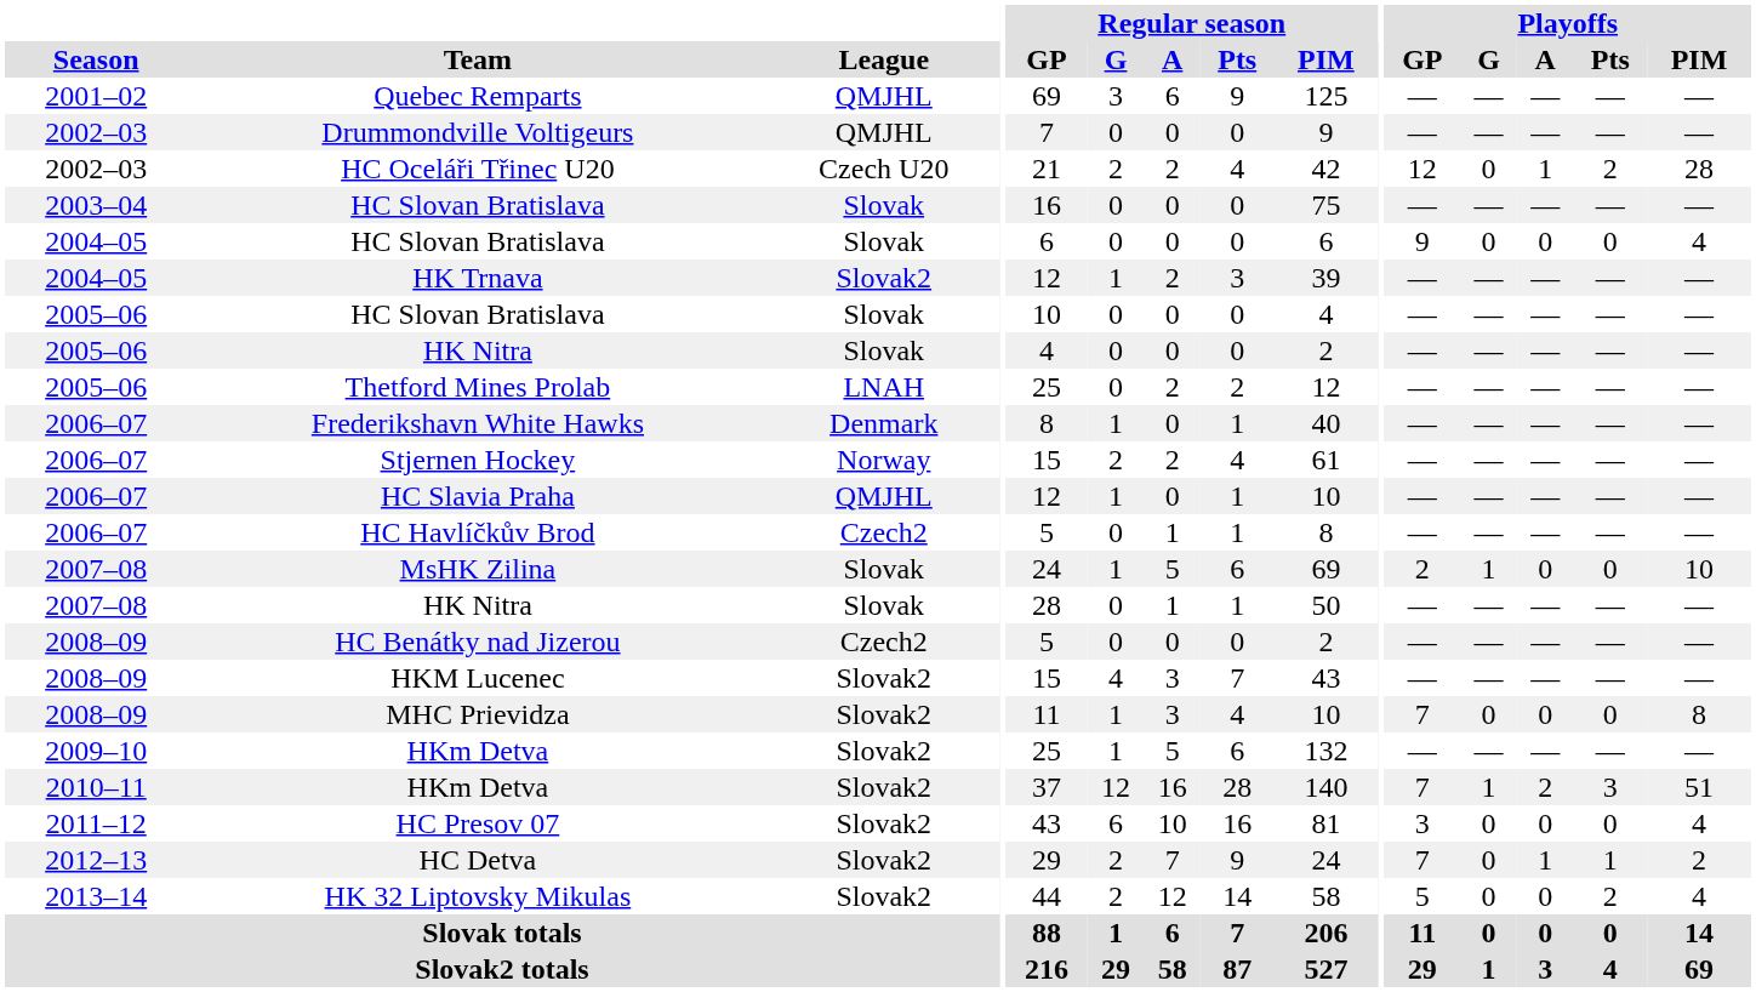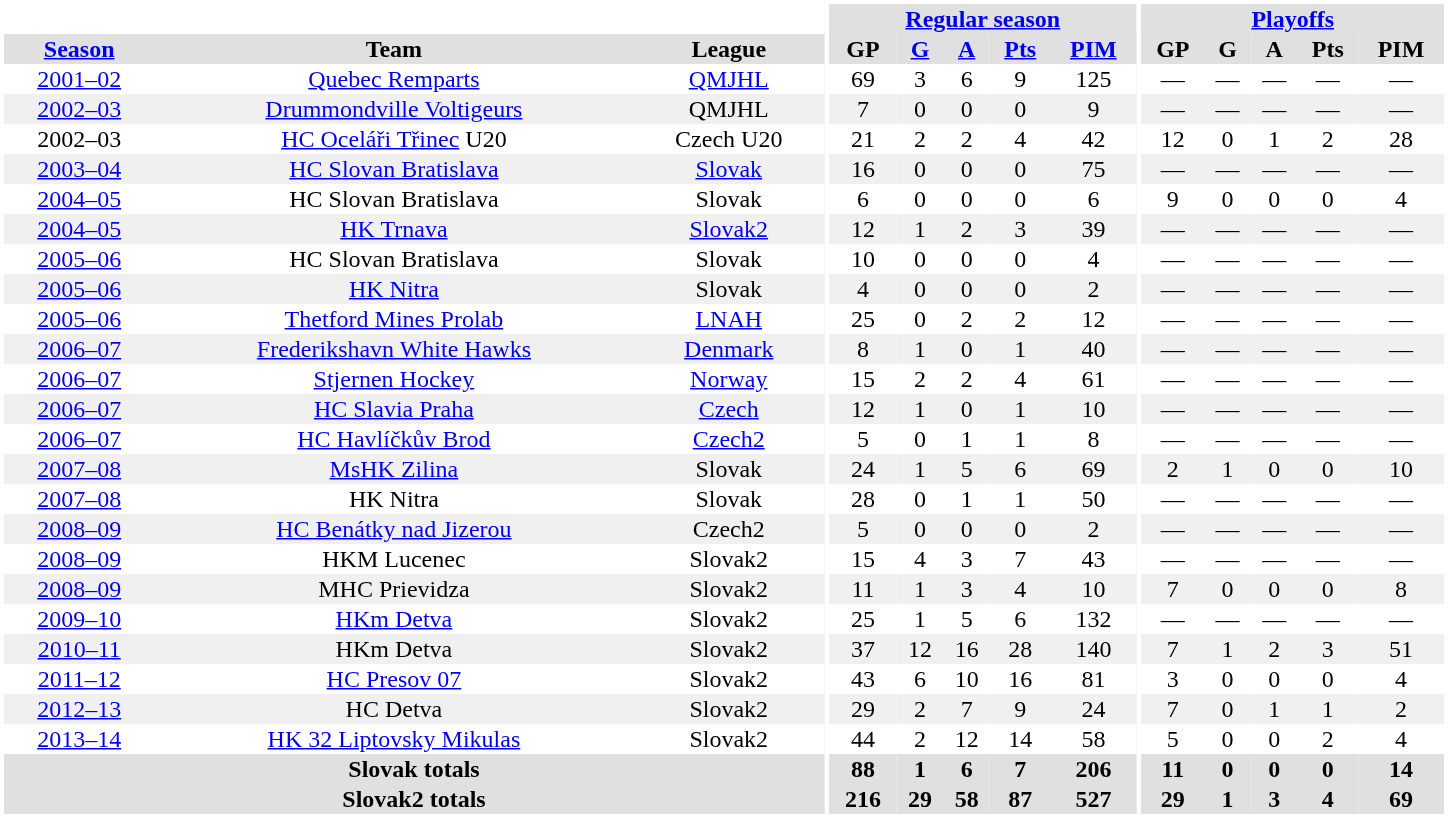HC Slavia Praha | League: QMJHL -> Czech
